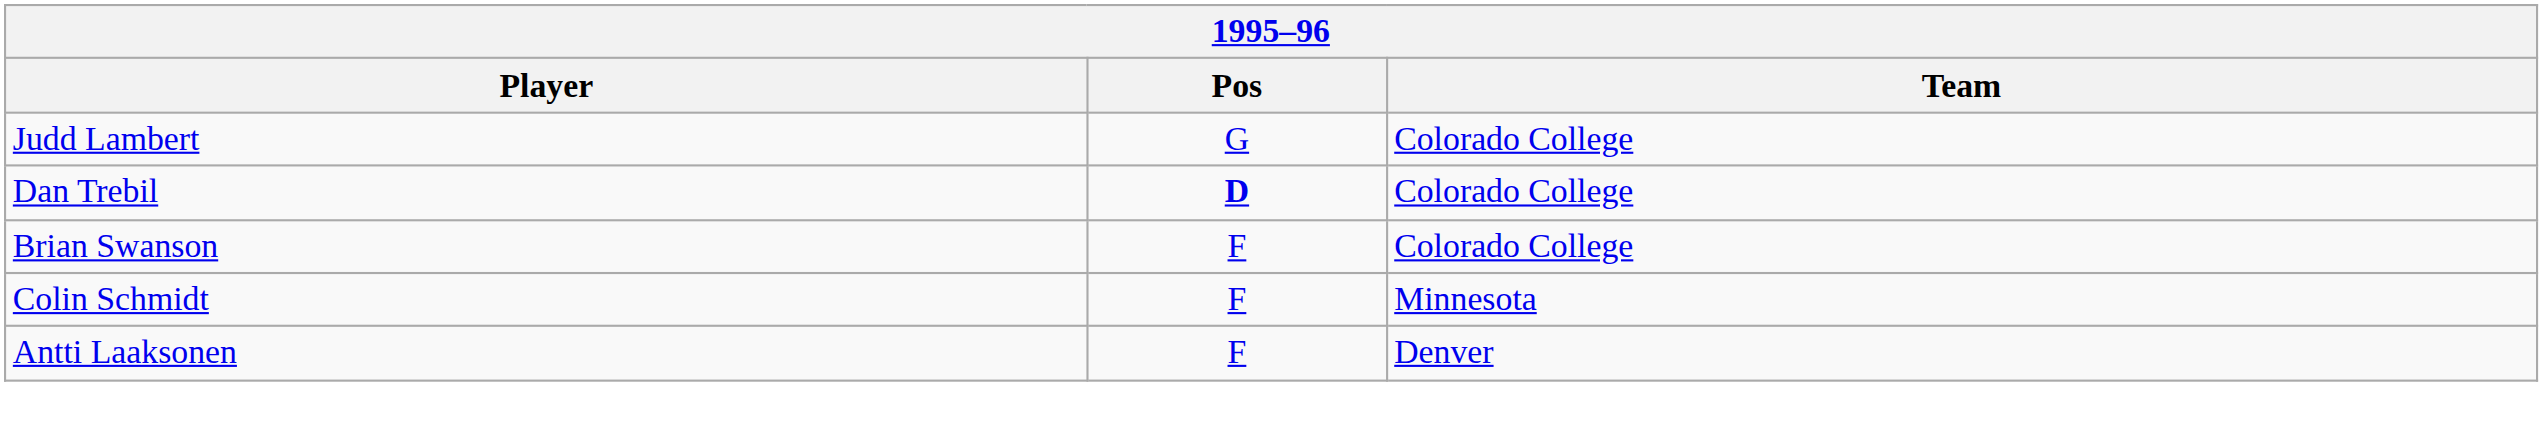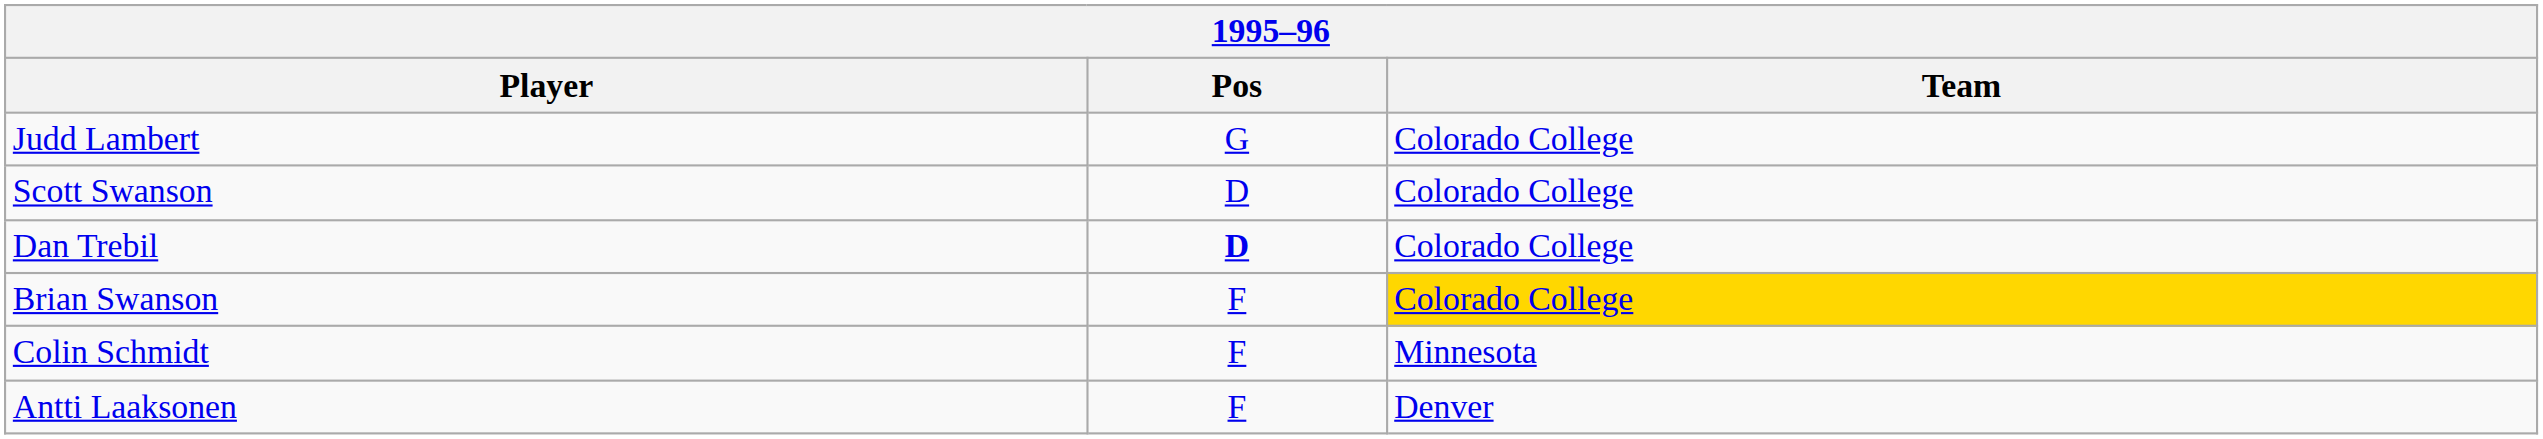+ row: Scott Swanson | D | Colorado College
Brian Swanson | Team: no background -> gold background
